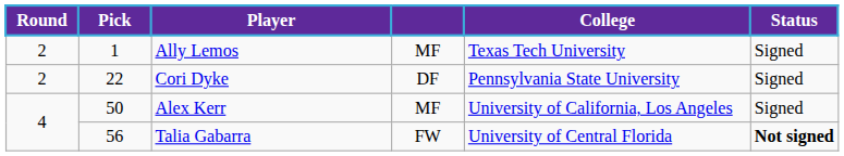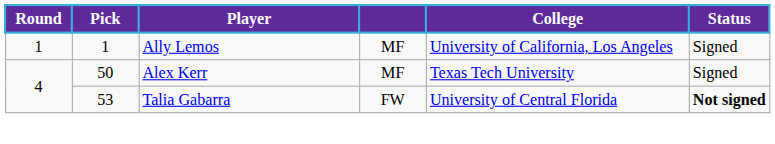Ally Lemos | Round: 2 -> 1
Ally Lemos | College: Texas Tech University -> University of California, Los Angeles
- row: 2 | 22 | Cori Dyke | DF | Pennsylvania State University | Signed
Alex Kerr | College: University of California, Los Angeles -> Texas Tech University
Talia Gabarra | Pick: 56 -> 53
